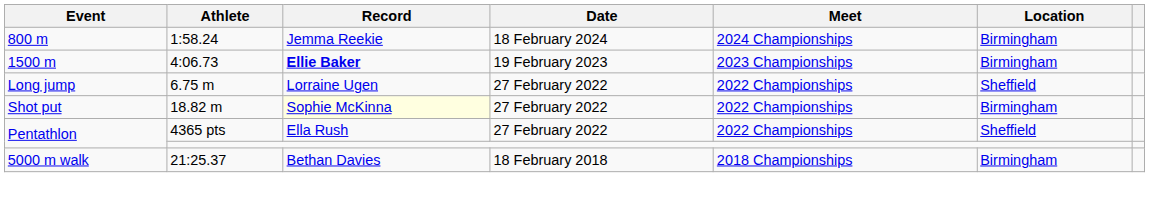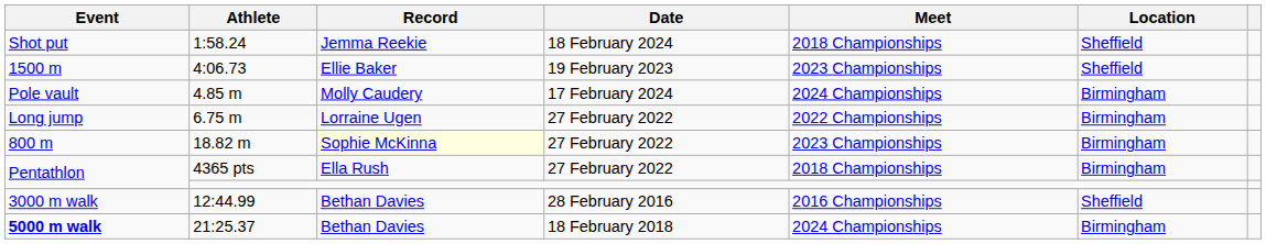1:58.24 | Event: 800 m -> Shot put
1:58.24 | Meet: 2024 Championships -> 2018 Championships
1:58.24 | Location: Birmingham -> Sheffield
4:06.73 | Record: bold -> normal
4:06.73 | Location: Birmingham -> Sheffield
+ row: Pole vault | 4.85 m | Molly Caudery | 17 February 2024 | 2024 Championships | Birmingham
6.75 m | Location: Sheffield -> Birmingham
18.82 m | Event: Shot put -> 800 m
18.82 m | Meet: 2022 Championships -> 2023 Championships
4365 pts | Meet: 2022 Championships -> 2018 Championships
4365 pts | Location: Sheffield -> Birmingham
+ row: 3000 m walk | 12:44.99 | Bethan Davies | 28 February 2016 | 2016 Championships | Sheffield
21:25.37 | Event: normal -> bold
21:25.37 | Meet: 2018 Championships -> 2024 Championships
